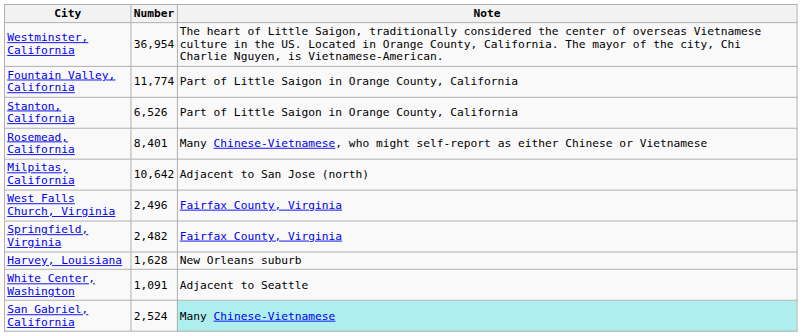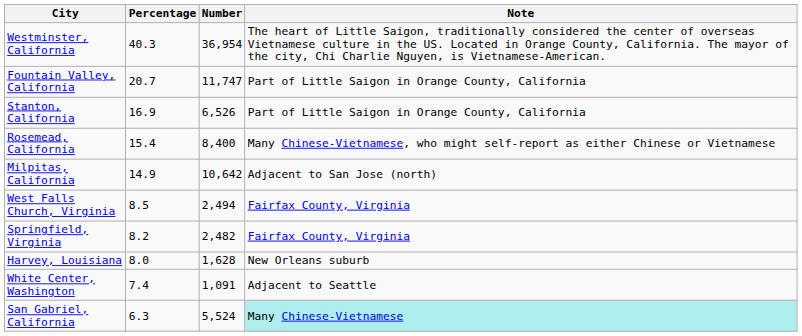+ column: Percentage | 40.3 | 20.7 | 16.9 | 15.4 | 14.9 | 8.5 | 8.2 | 8.0 | 7.4 | 6.3
Fountain Valley, California | Number: 11,774 -> 11,747
Rosemead, California | Number: 8,401 -> 8,400
West Falls Church, Virginia | Number: 2,496 -> 2,494
San Gabriel, California | Number: 2,524 -> 5,524
